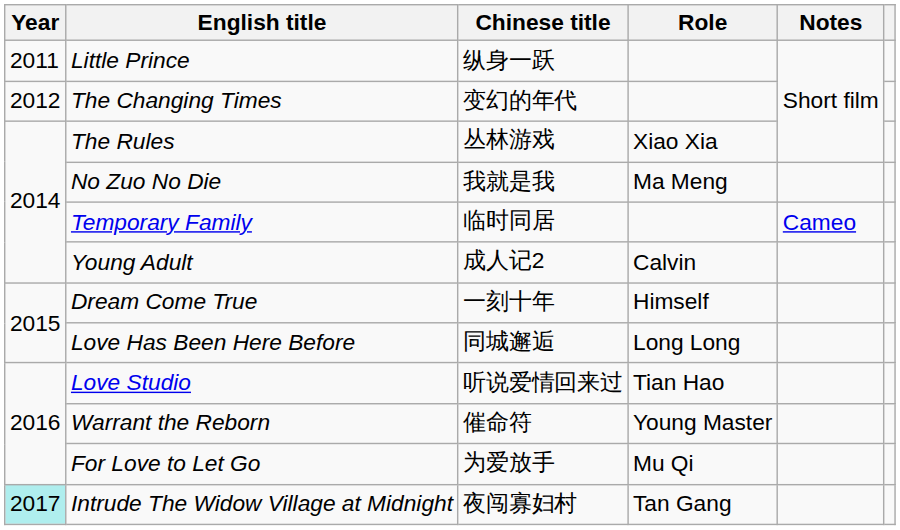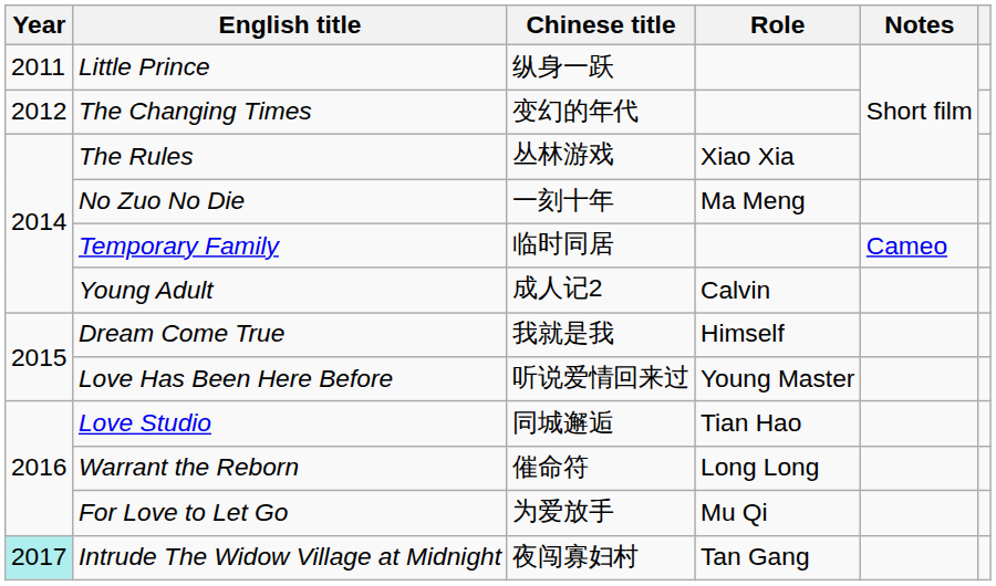No Zuo No Die | Chinese title: 我就是我 -> 一刻十年
Dream Come True | Chinese title: 一刻十年 -> 我就是我
Love Has Been Here Before | Chinese title: 同城邂逅 -> 听说爱情回来过
Love Has Been Here Before | Role: Long Long -> Young Master
Love Studio | Chinese title: 听说爱情回来过 -> 同城邂逅
Warrant the Reborn | Role: Young Master -> Long Long
